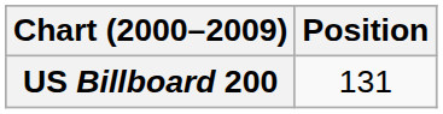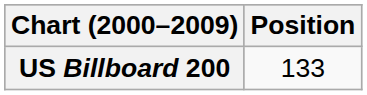US Billboard 200 | Position: 131 -> 133
